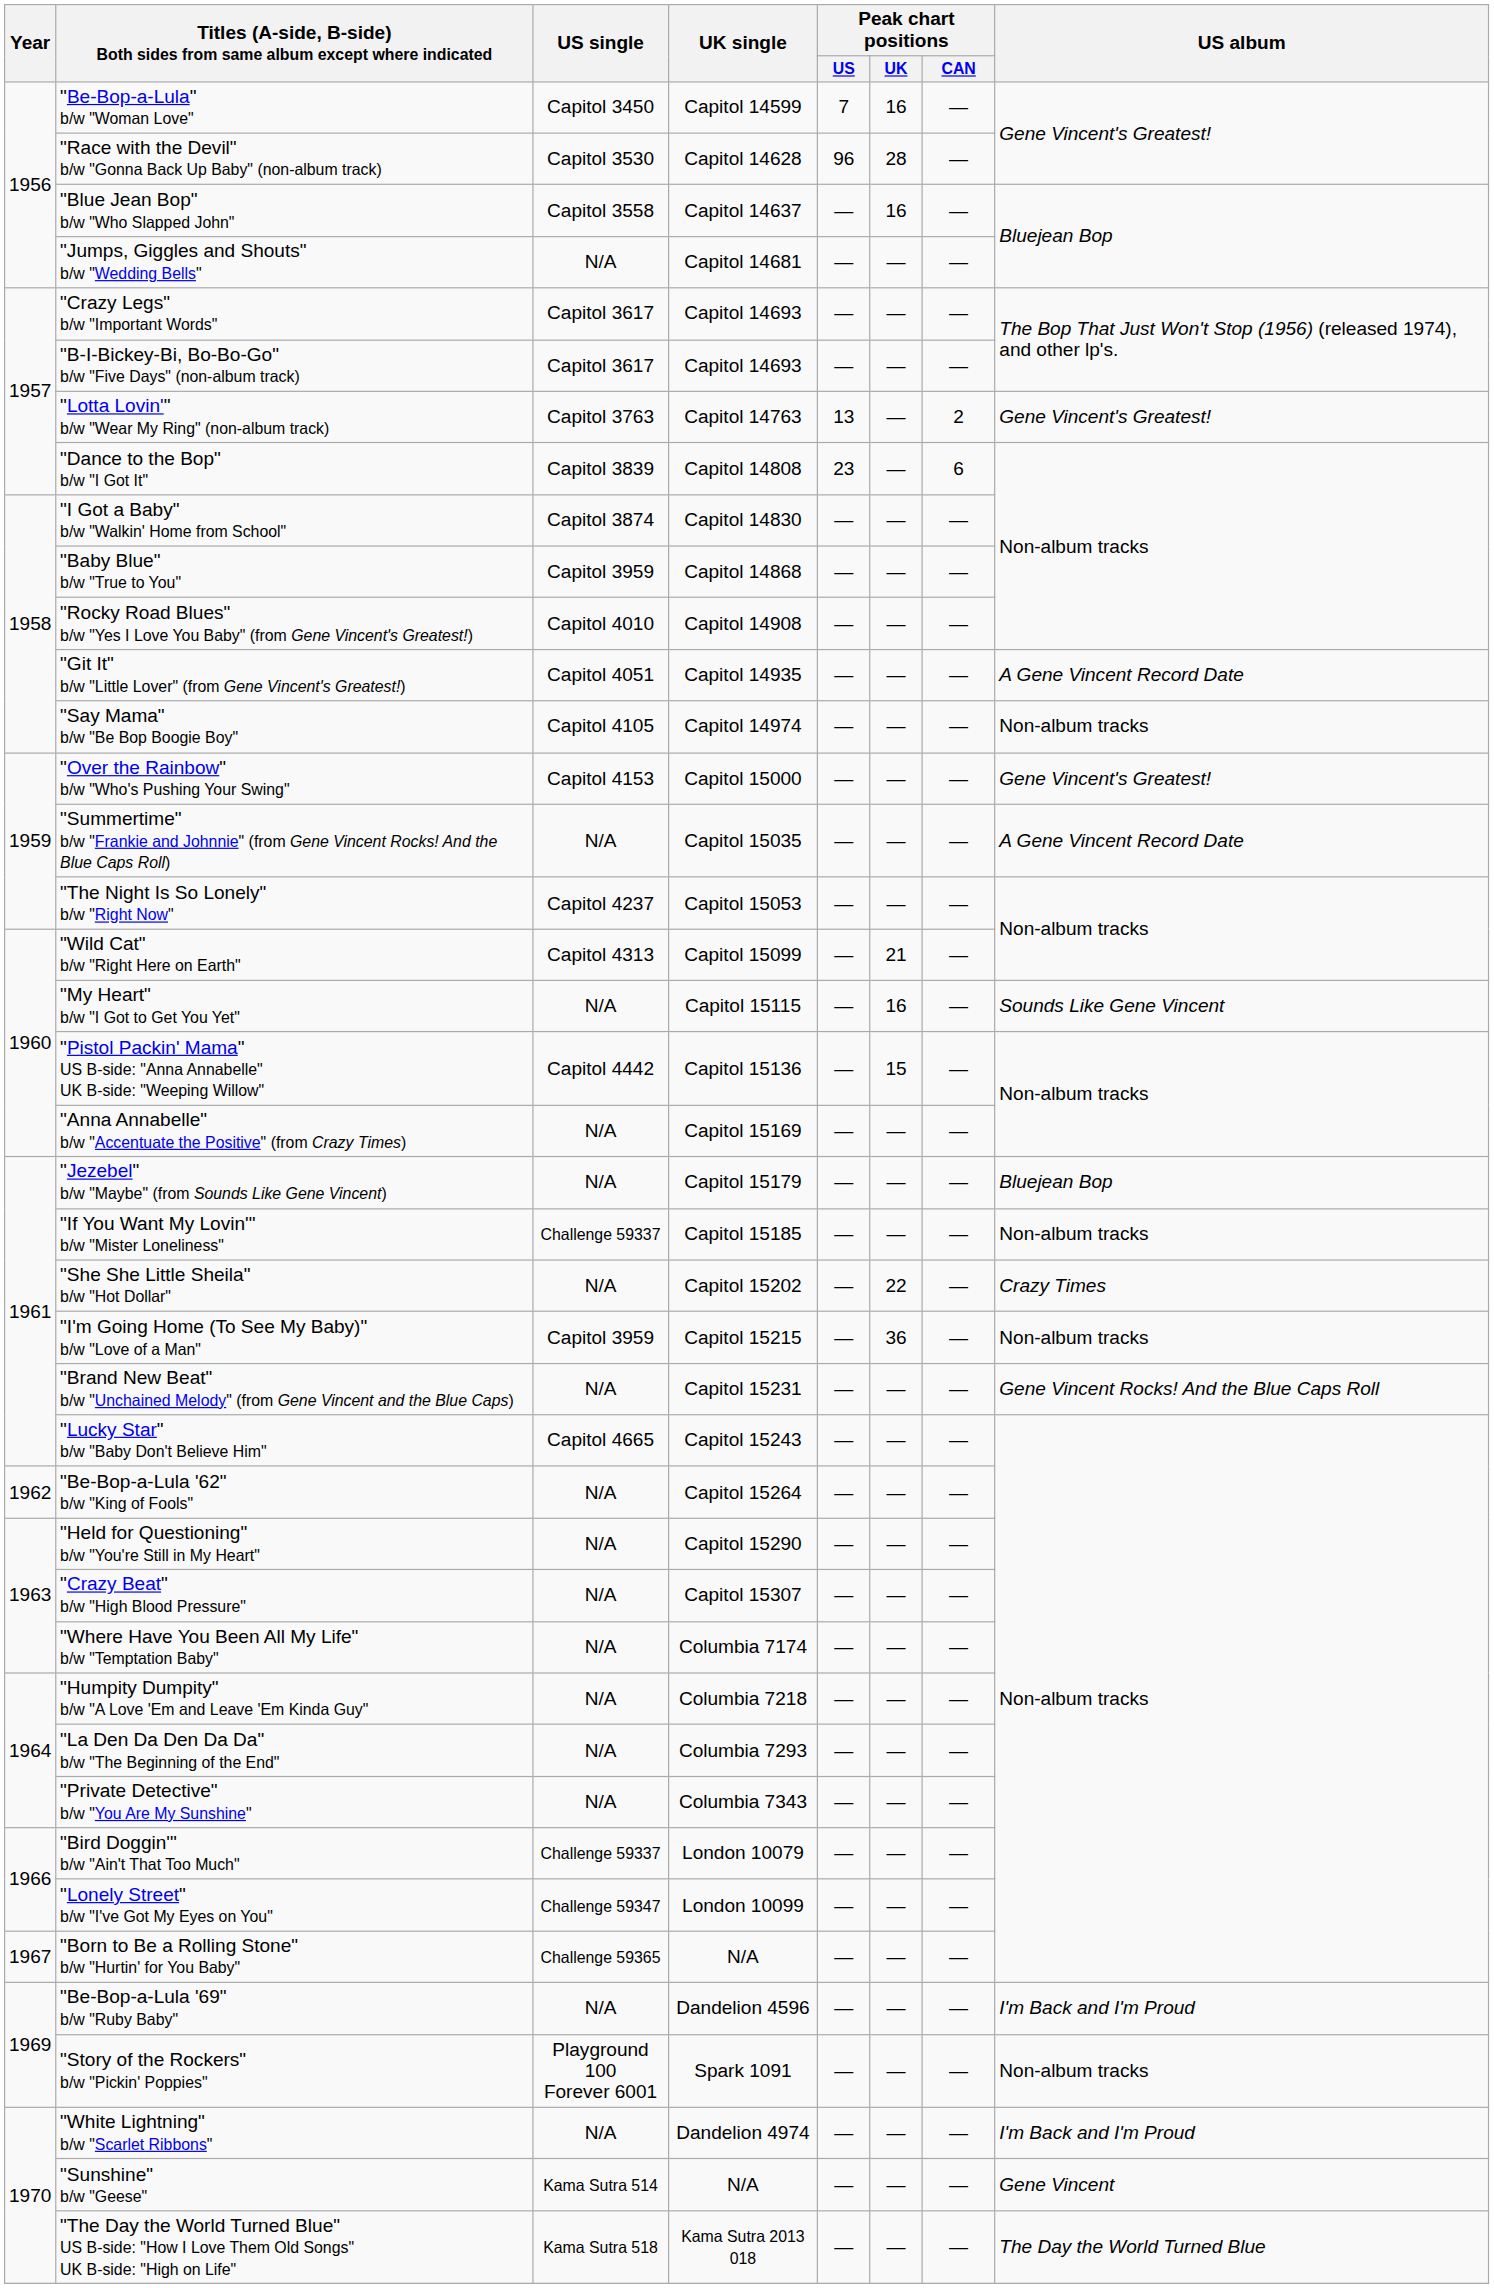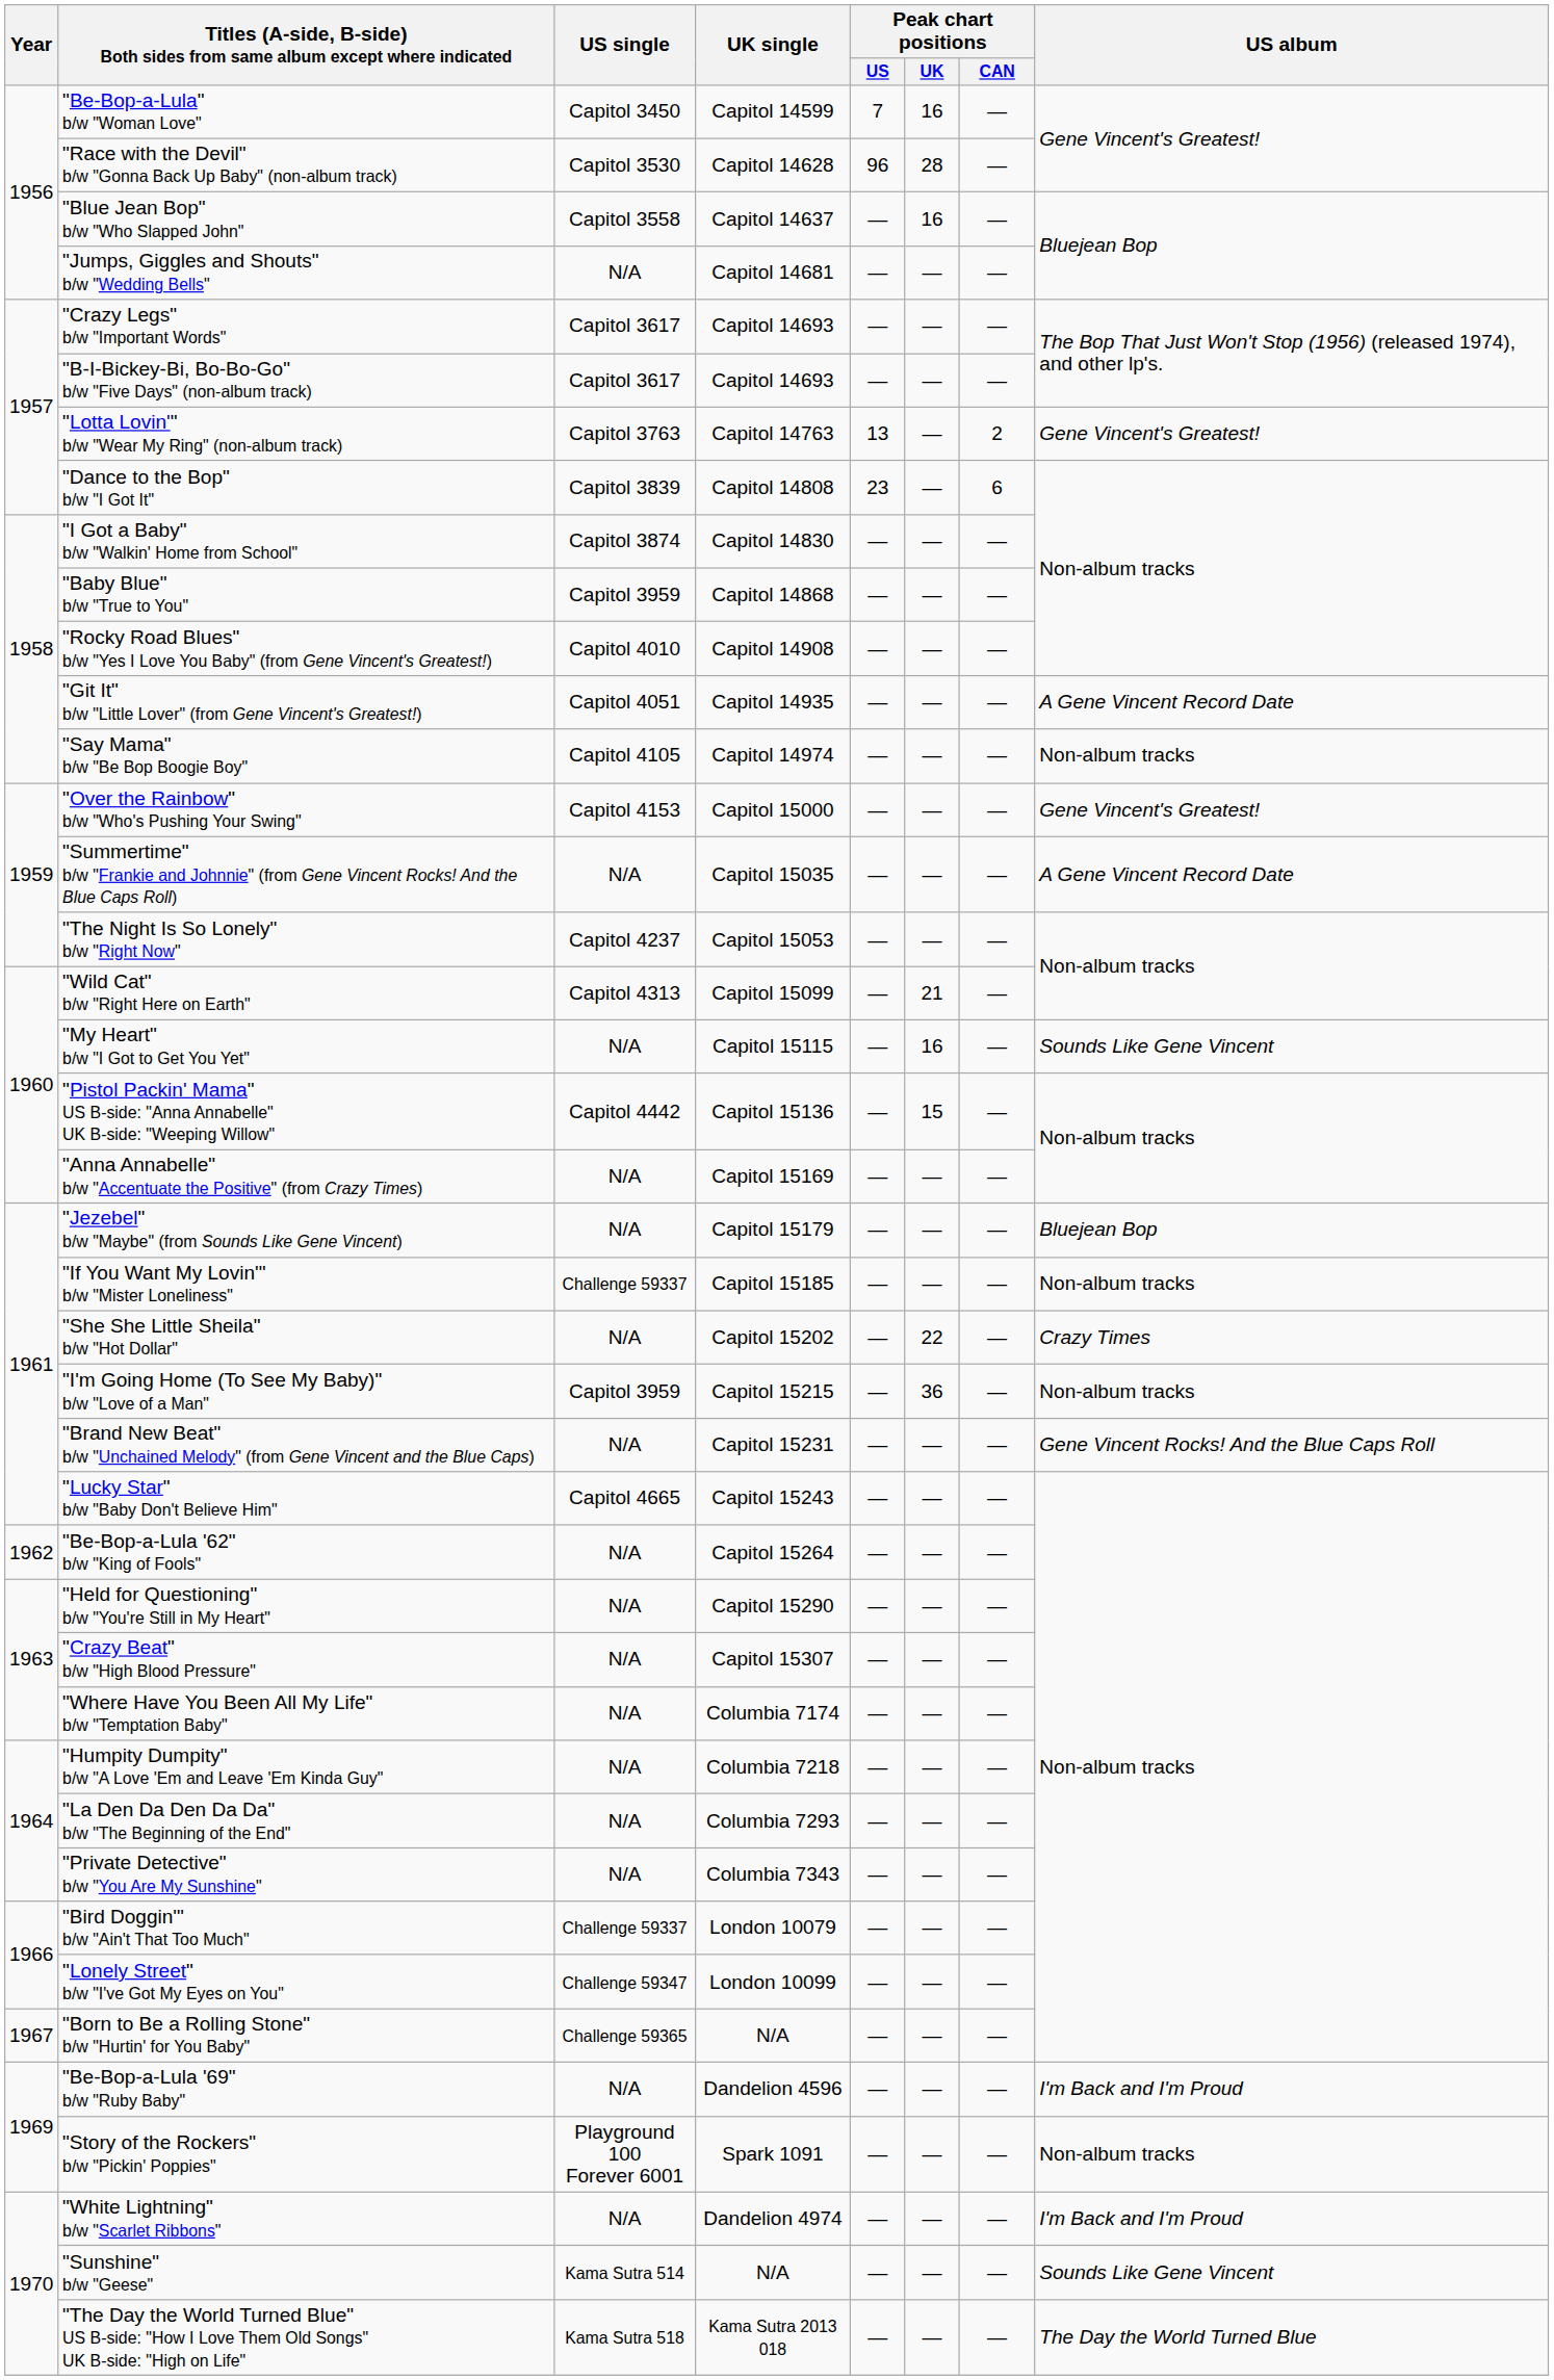"Sunshine" b/w "Geese" | US album: Gene Vincent -> Sounds Like Gene Vincent
